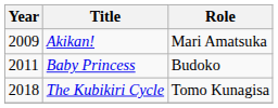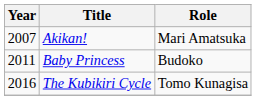Akikan! | Year: 2009 -> 2007
The Kubikiri Cycle | Year: 2018 -> 2016
